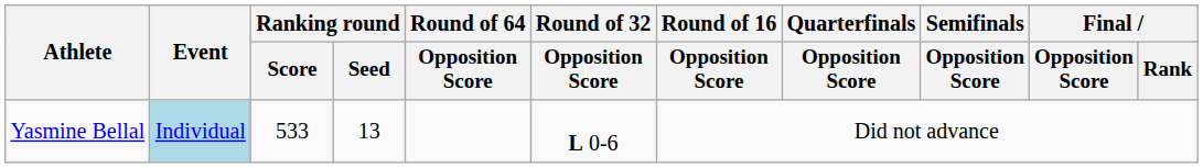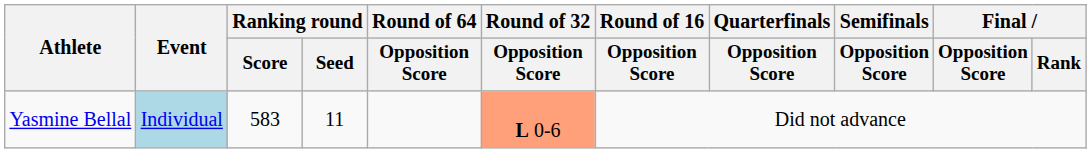Yasmine Bellal | Ranking round / Score: 533 -> 583
Yasmine Bellal | Ranking round / Seed: 13 -> 11
Yasmine Bellal | Round of 32 / Opposition Score: no background -> lightsalmon background
